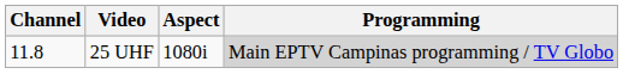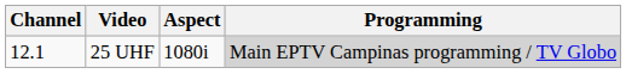25 UHF | Channel: 11.8 -> 12.1
